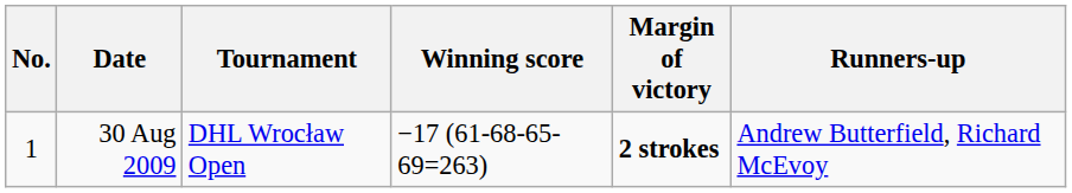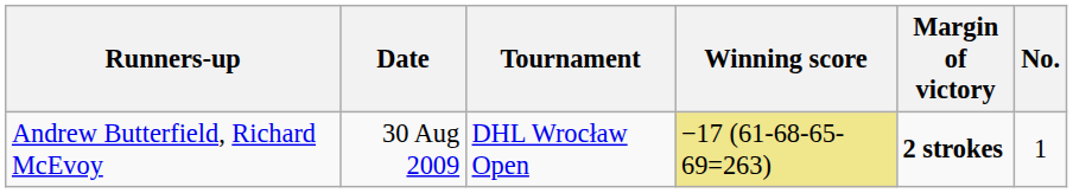columns swapped: No. <-> Runners-up
30 Aug 2009 | Winning score: no background -> khaki background
